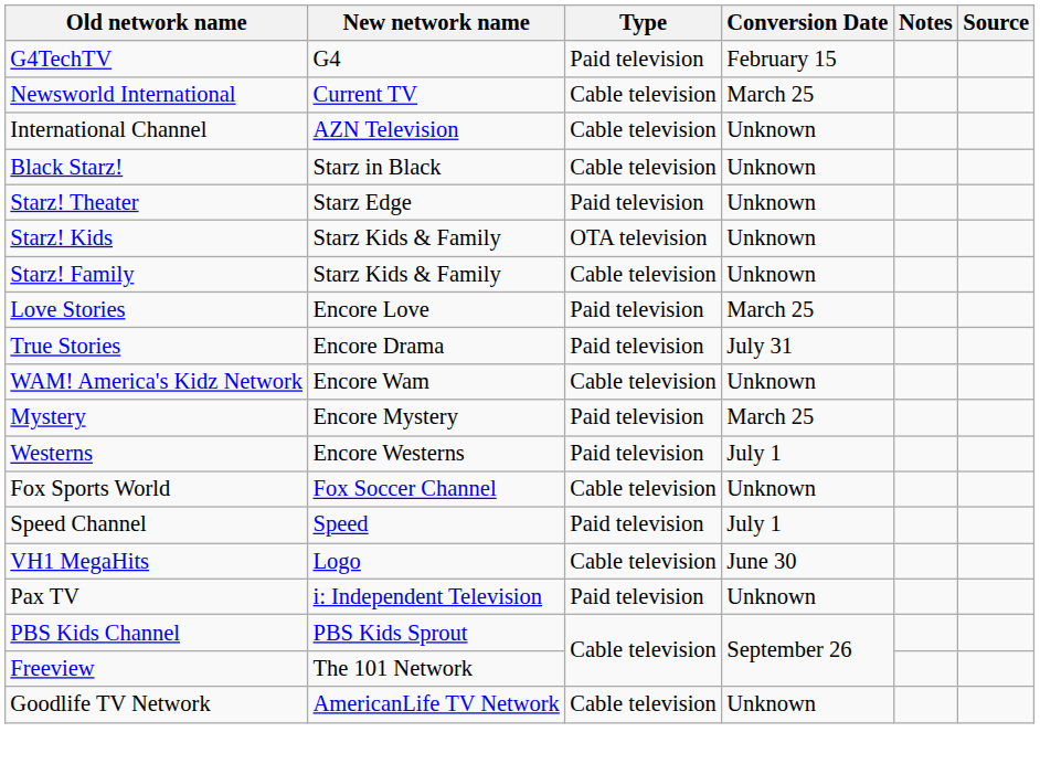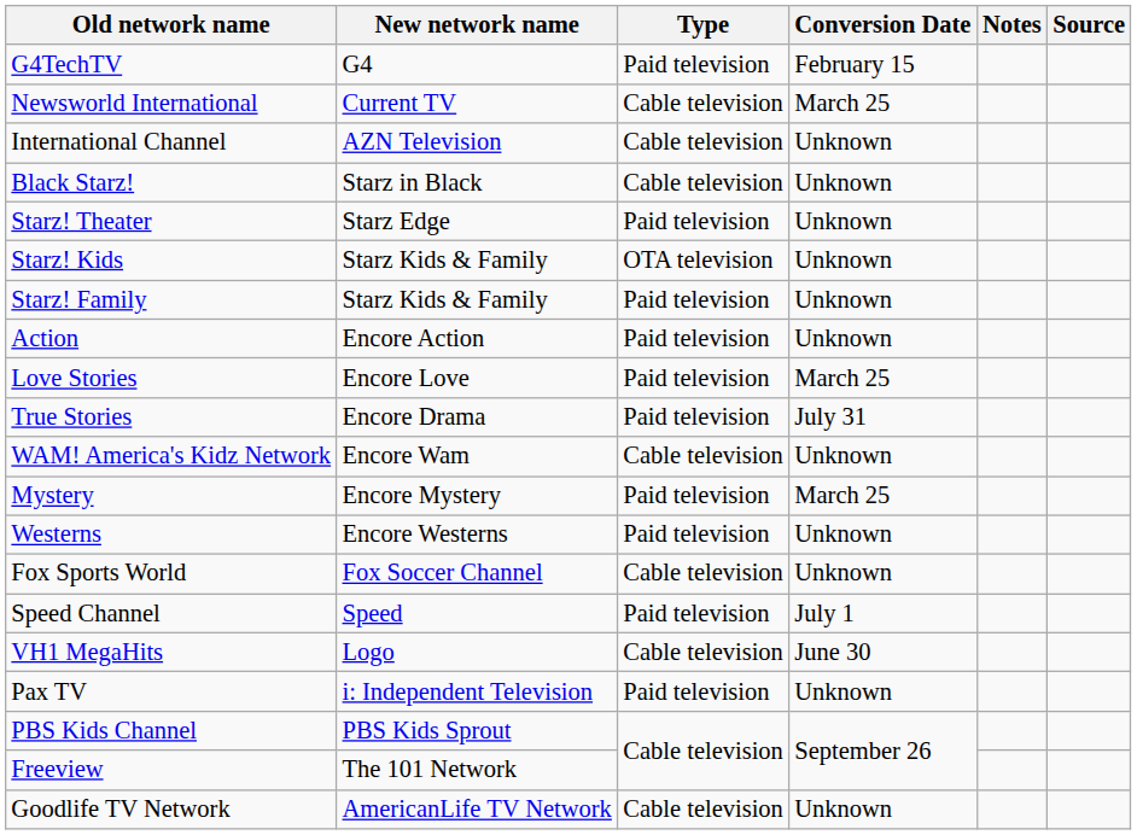Starz! Family | Type: Cable television -> Paid television
+ row: Action | Encore Action | Paid television | Unknown
Westerns | Conversion Date: July 1 -> Unknown
